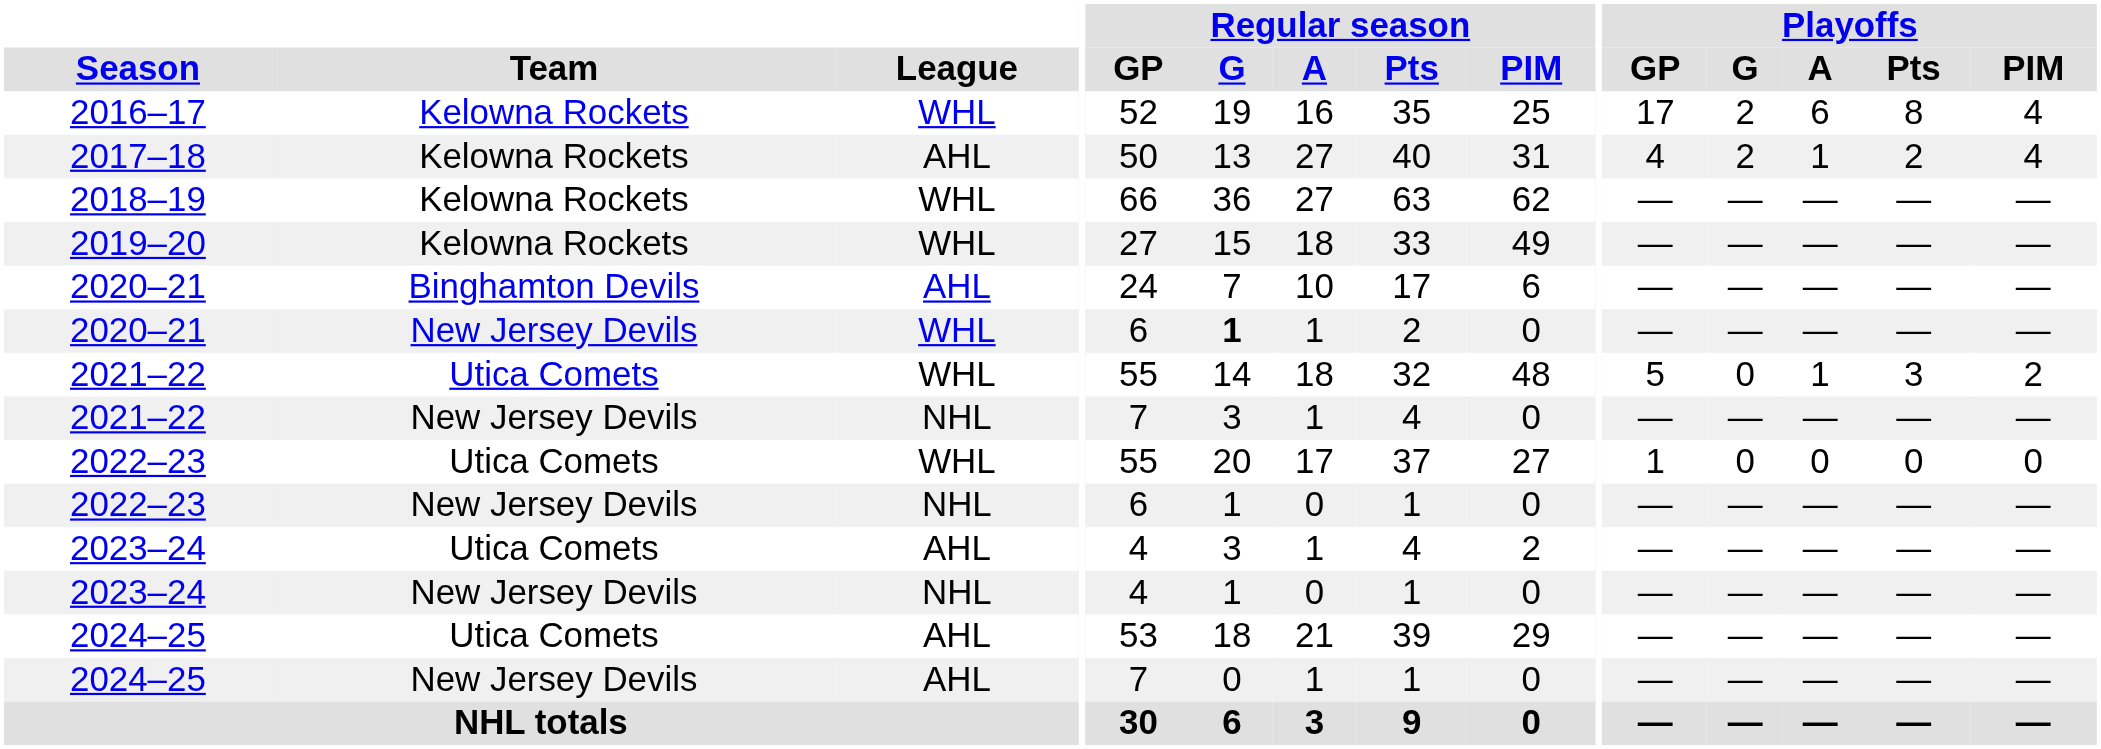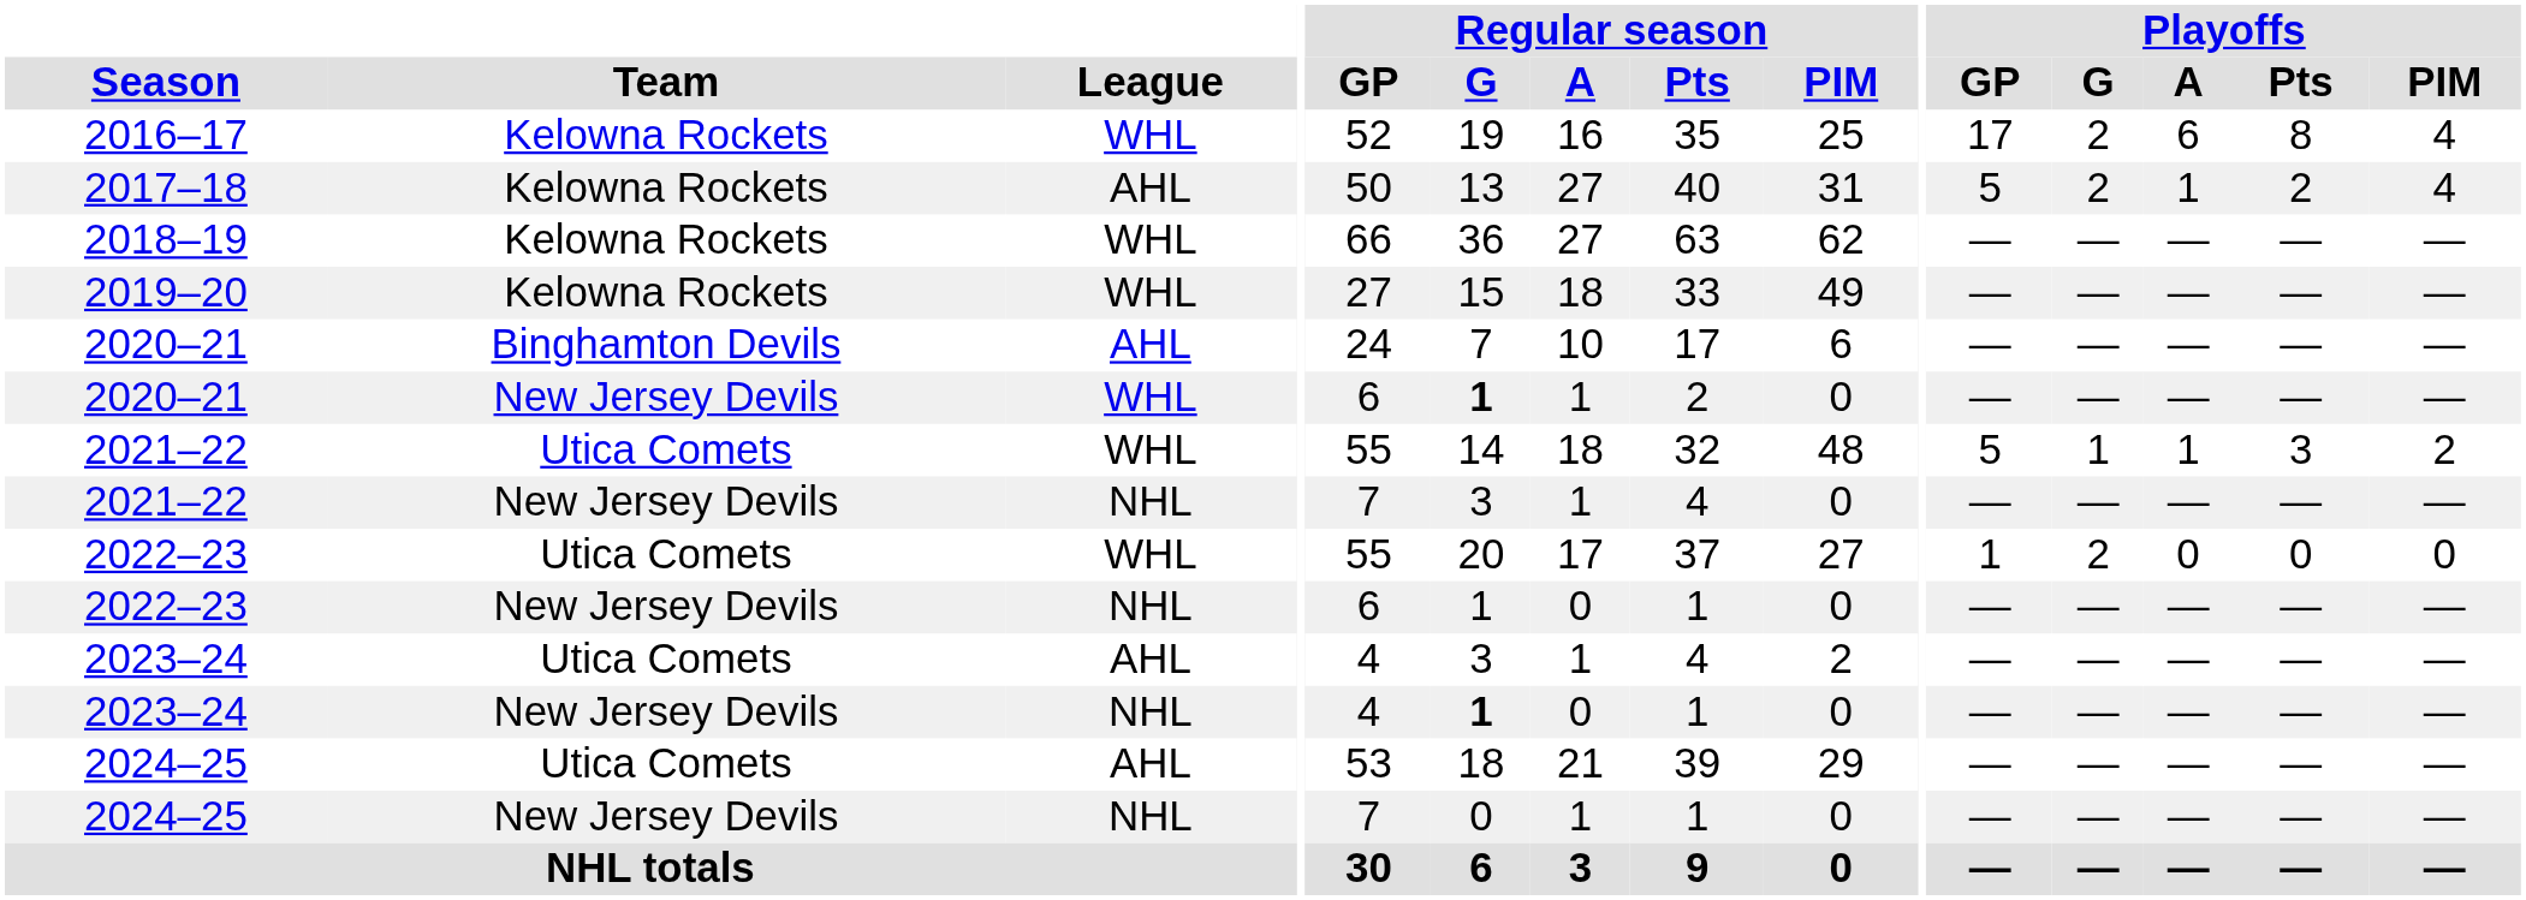2017–18 | Playoffs / GP: 4 -> 5
2021–22 / Utica Comets | Playoffs / G: 0 -> 1
2022–23 / Utica Comets | Playoffs / G: 0 -> 2
2023–24 / New Jersey Devils | Regular season / G: normal -> bold
2024–25 / New Jersey Devils | League: AHL -> NHL
